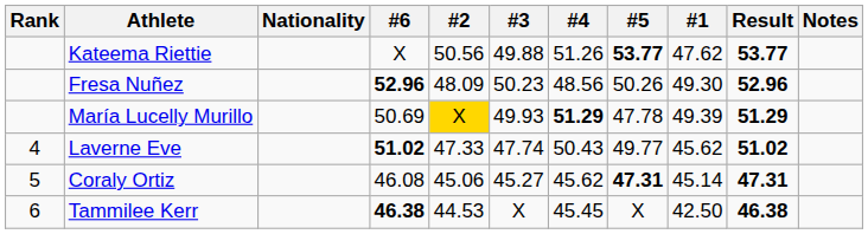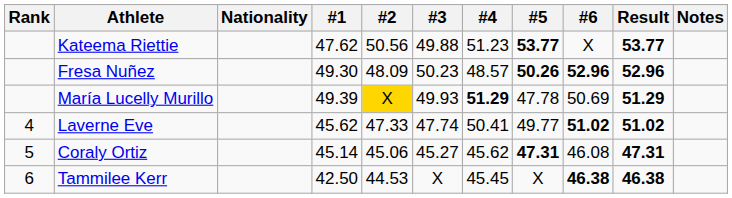columns swapped: #1 <-> #6
Kateema Riettie | #4: 51.26 -> 51.23
Fresa Nuñez | #4: 48.56 -> 48.57
Fresa Nuñez | #5: normal -> bold
Laverne Eve | #4: 50.43 -> 50.41
